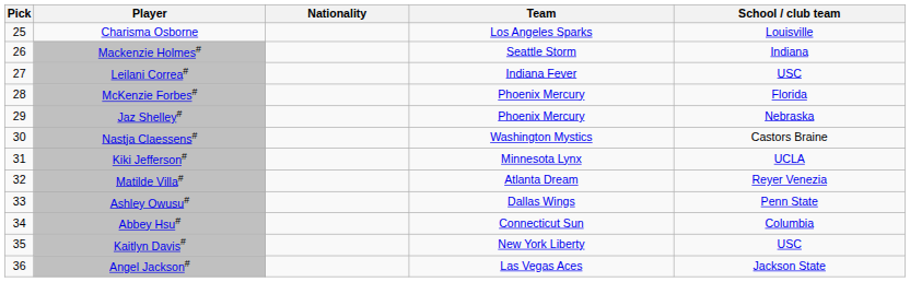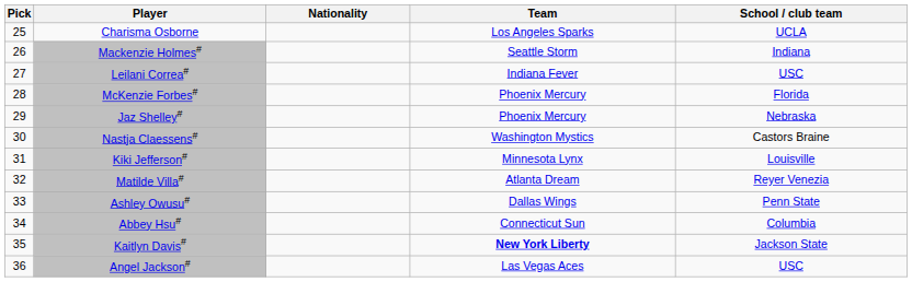Charisma Osborne | School / club team: Louisville -> UCLA
Kiki Jefferson# | School / club team: UCLA -> Louisville
Kaitlyn Davis# | Team: normal -> bold
Kaitlyn Davis# | School / club team: USC -> Jackson State
Angel Jackson# | School / club team: Jackson State -> USC
